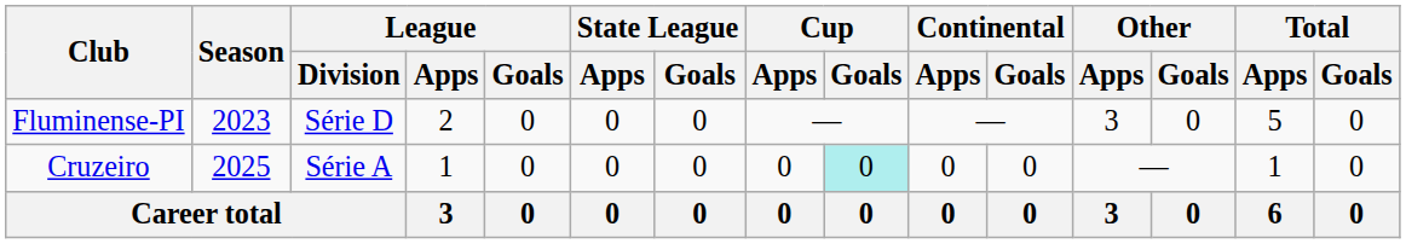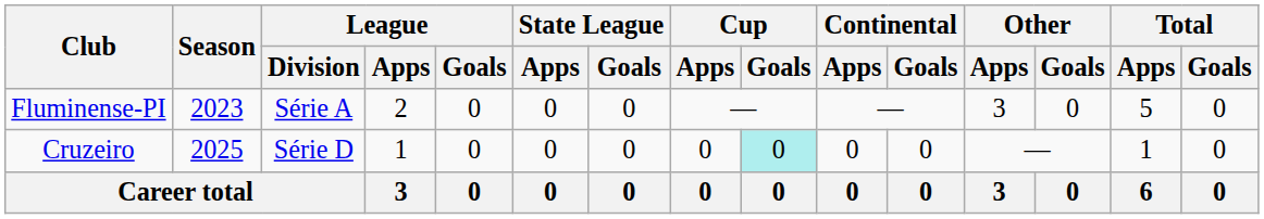Fluminense-PI | League / Division: Série D -> Série A
Cruzeiro | League / Division: Série A -> Série D
